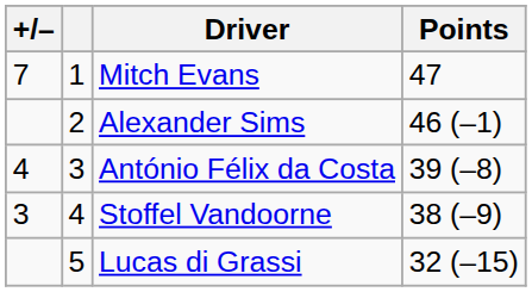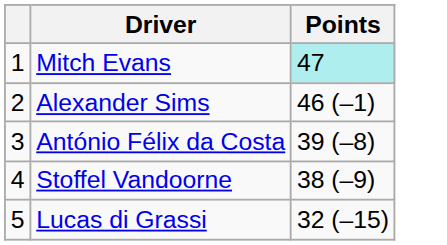- column: +/– | 7 | 4 | 3
Mitch Evans | Points: no background -> paleturquoise background
